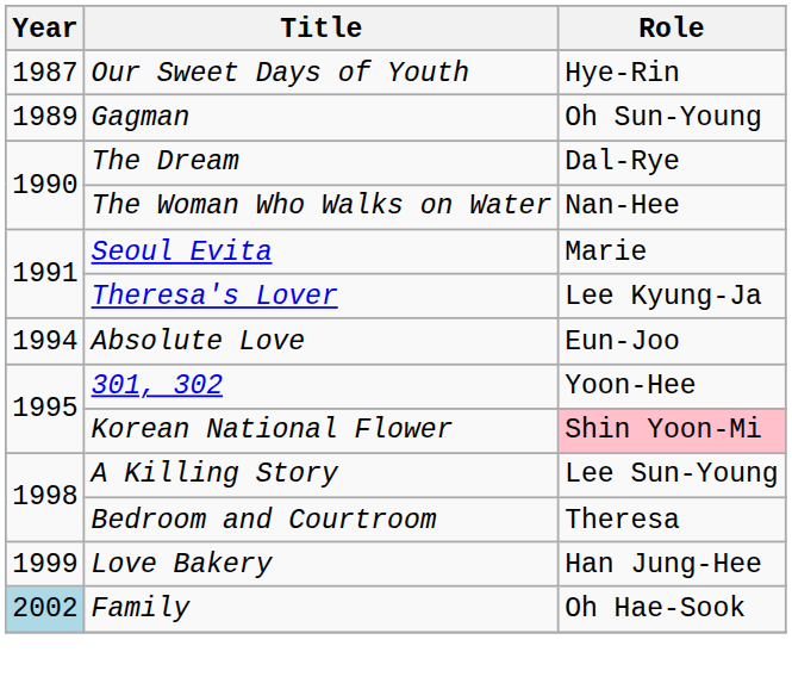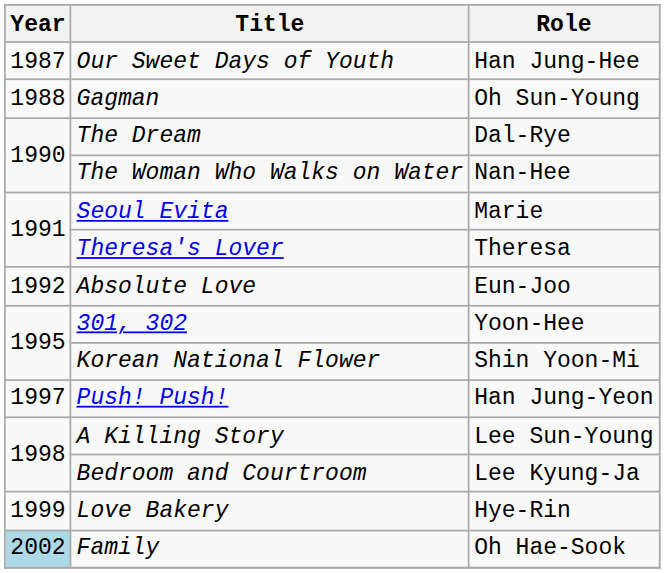Our Sweet Days of Youth | Role: Hye-Rin -> Han Jung-Hee
Gagman | Year: 1989 -> 1988
Theresa's Lover | Role: Lee Kyung-Ja -> Theresa
Absolute Love | Year: 1994 -> 1992
Korean National Flower | Role: pink background -> no background
+ row: 1997 | Push! Push! | Han Jung-Yeon
Bedroom and Courtroom | Role: Theresa -> Lee Kyung-Ja
Love Bakery | Role: Han Jung-Hee -> Hye-Rin
